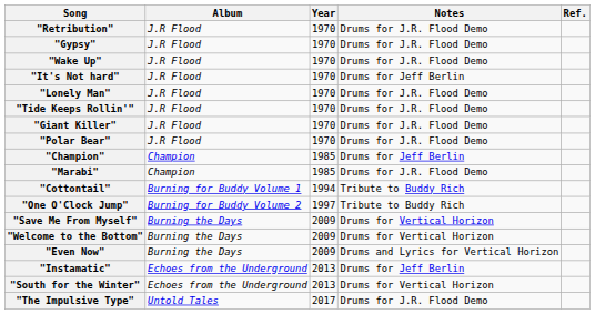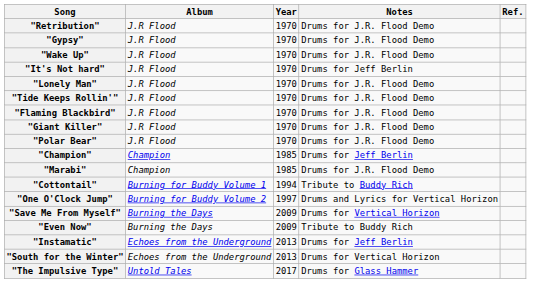+ row: "Flaming Blackbird" | J.R Flood | 1970 | Drums for J.R. Flood Demo
"One O'Clock Jump" | Notes: Tribute to Buddy Rich -> Drums and Lyrics for Vertical Horizon
- row: "Welcome to the Bottom" | Burning the Days | 2009 | Drums for Vertical Horizon
"Even Now" | Notes: Drums and Lyrics for Vertical Horizon -> Tribute to Buddy Rich
"The Impulsive Type" | Notes: Drums for J.R. Flood Demo -> Drums for Glass Hammer
